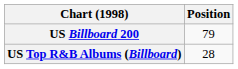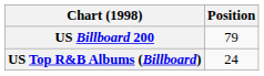US Top R&B Albums (Billboard) | Position: 28 -> 24
